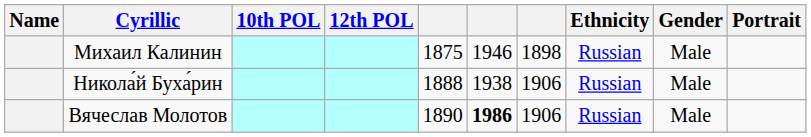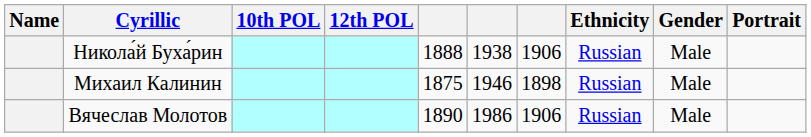rows swapped: Никола́й Буха́рин <-> Михаил Калинин
Вячеслав Молотов | column 6: bold -> normal
